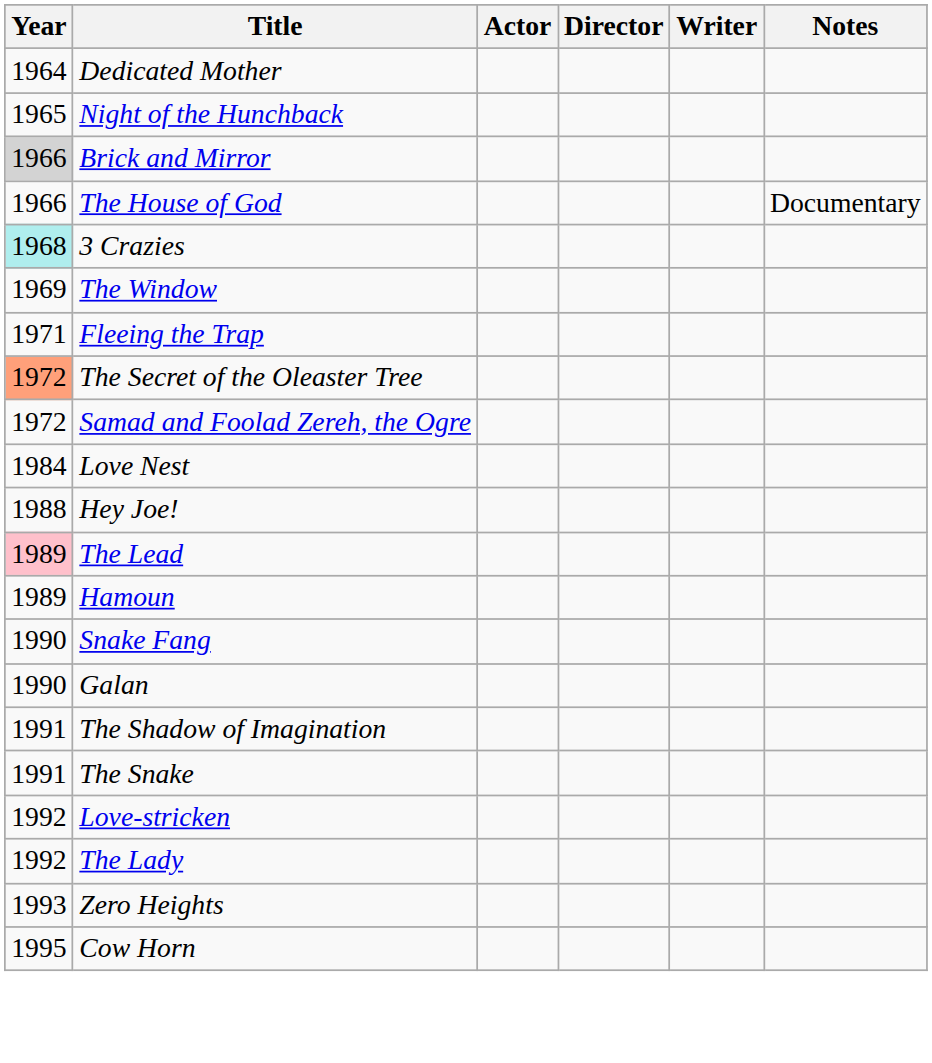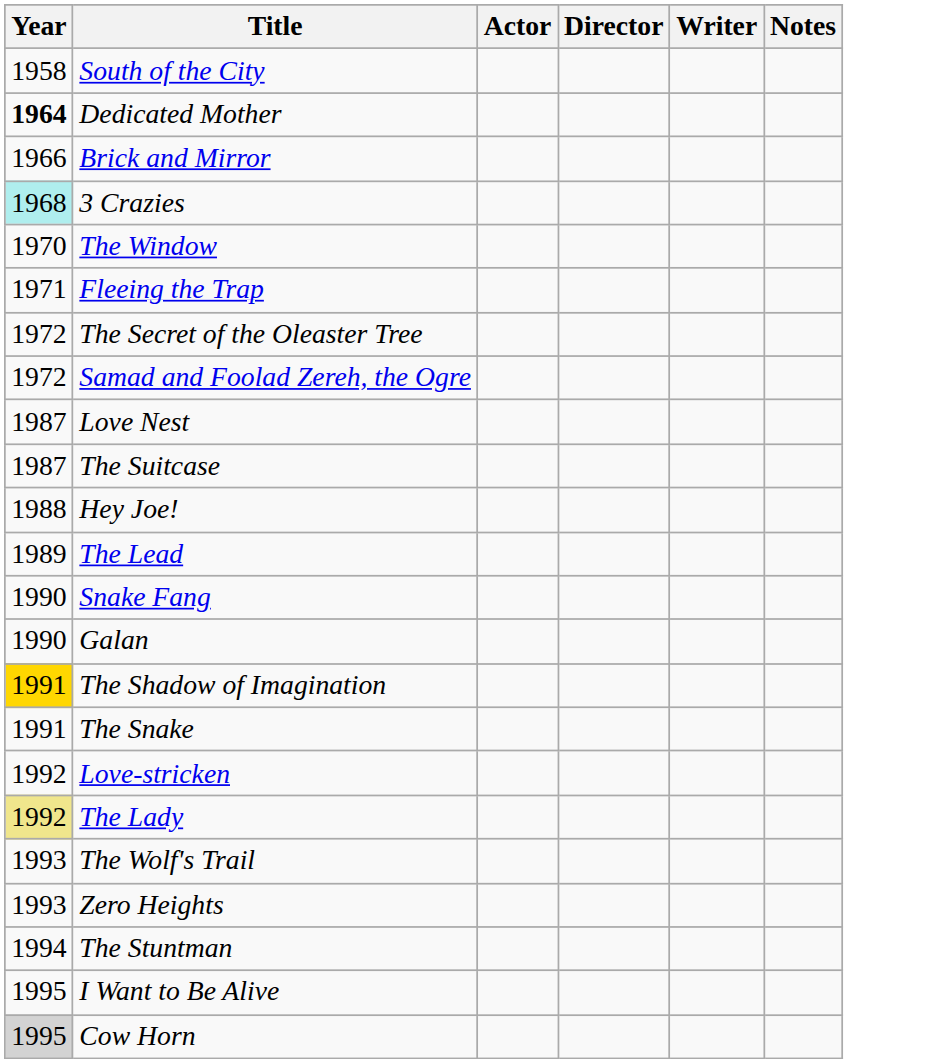+ row: 1958 | South of the City
Dedicated Mother | Year: normal -> bold
- row: 1965 | Night of the Hunchback
Brick and Mirror | Year: lightgrey background -> no background
- row: 1966 | The House of God | Documentary
The Window | Year: 1969 -> 1970
The Secret of the Oleaster Tree | Year: lightsalmon background -> no background
Love Nest | Year: 1984 -> 1987
+ row: 1987 | The Suitcase
The Lead | Year: pink background -> no background
- row: 1989 | Hamoun
The Shadow of Imagination | Year: no background -> gold background
The Lady | Year: no background -> khaki background
+ row: 1993 | The Wolf's Trail
+ row: 1994 | The Stuntman
+ row: 1995 | I Want to Be Alive
Cow Horn | Year: no background -> lightgrey background
